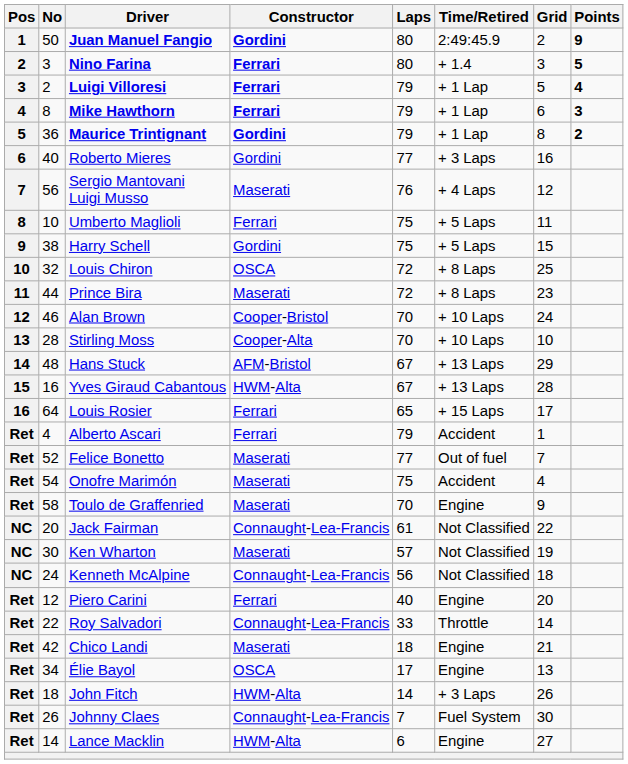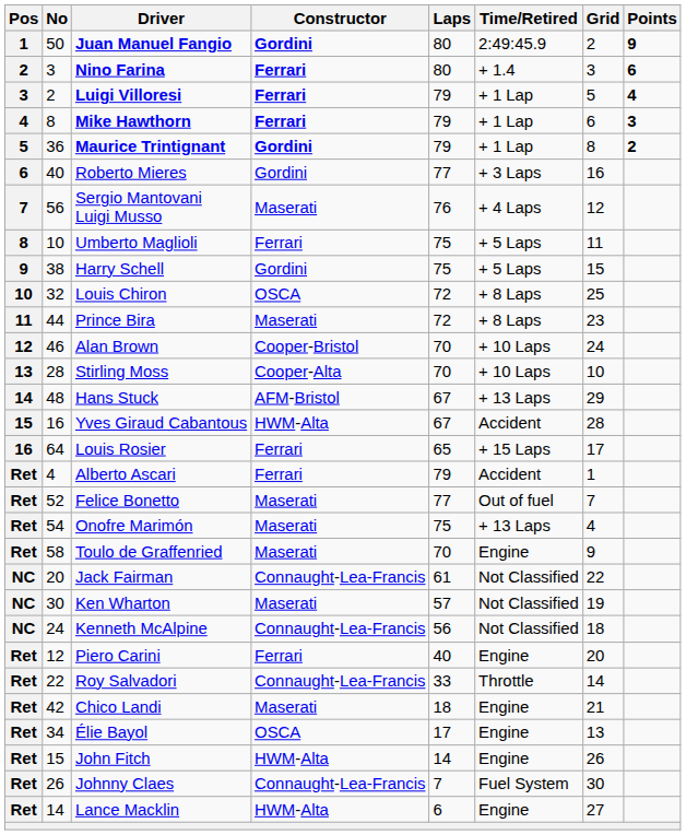Nino Farina | Points: 5 -> 6
Yves Giraud Cabantous | Time/Retired: + 13 Laps -> Accident
Onofre Marimón | Time/Retired: Accident -> + 13 Laps
John Fitch | No: 18 -> 15
John Fitch | Time/Retired: + 3 Laps -> Engine
